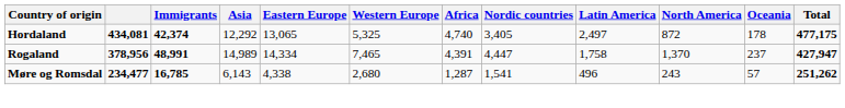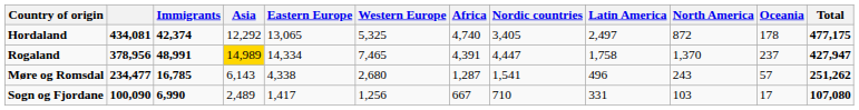Rogaland | Asia: no background -> gold background
+ row: Sogn og Fjordane | 100,090 | 6,990 | 2,489 | 1,417 | 1,256 | 667 | 710 | 331 | 103 | 17 | 107,080
